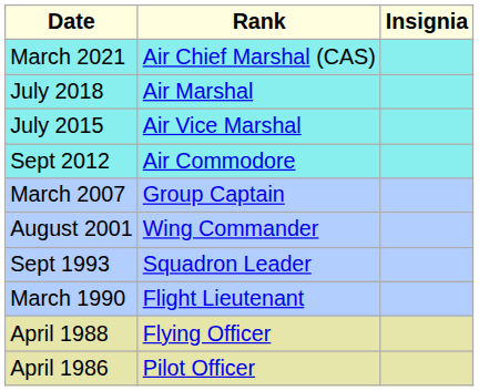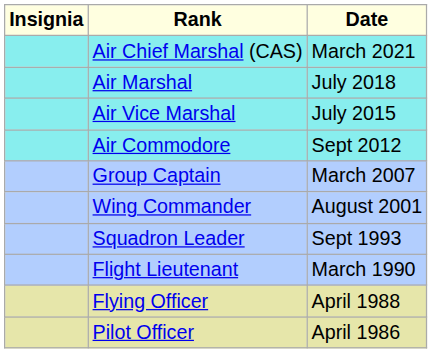columns swapped: Insignia <-> Date
